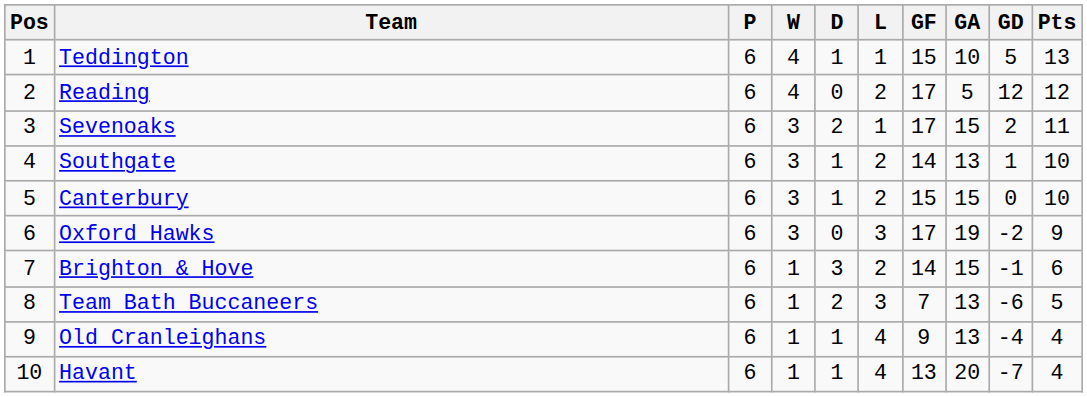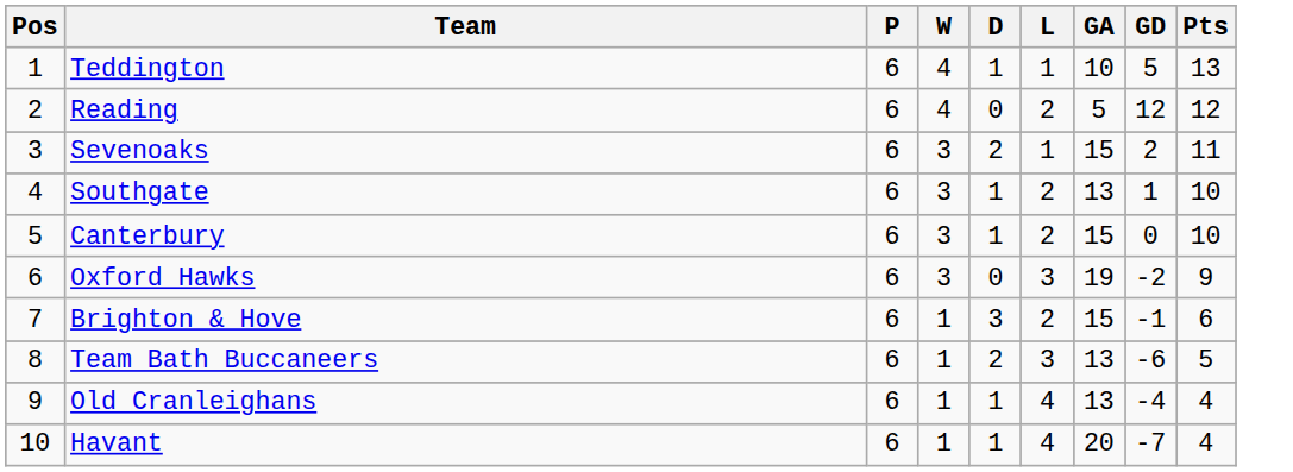- column: GF | 15 | 17 | 17 | 14 | 15 | 17 | 14 | 7 | 9 | 13
